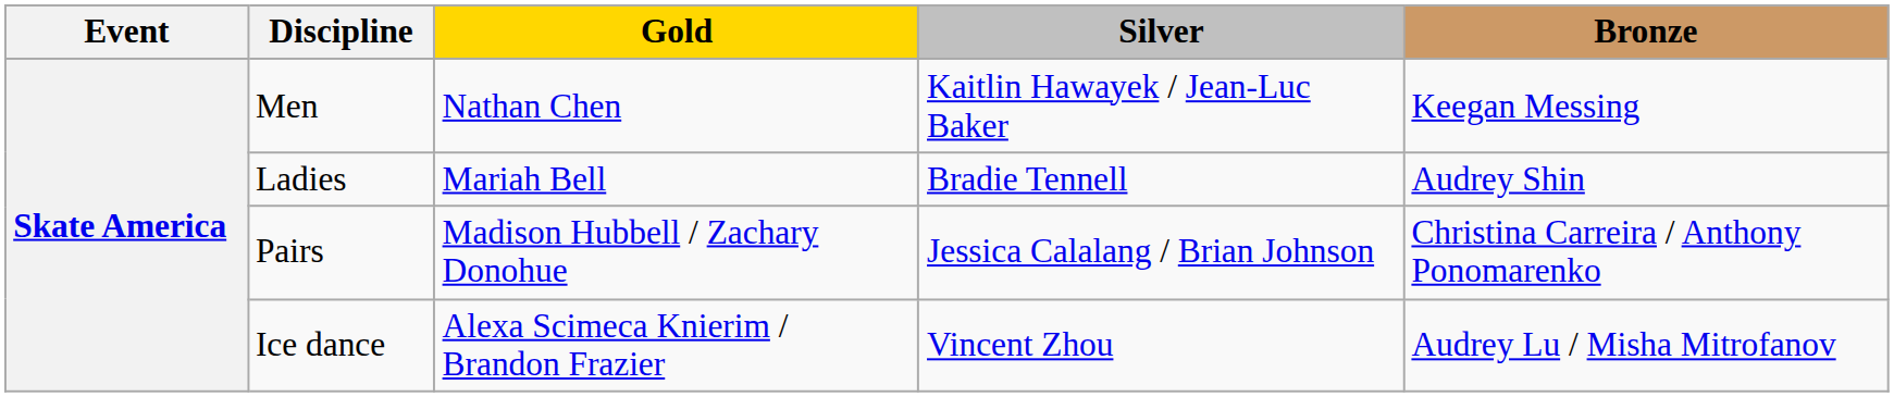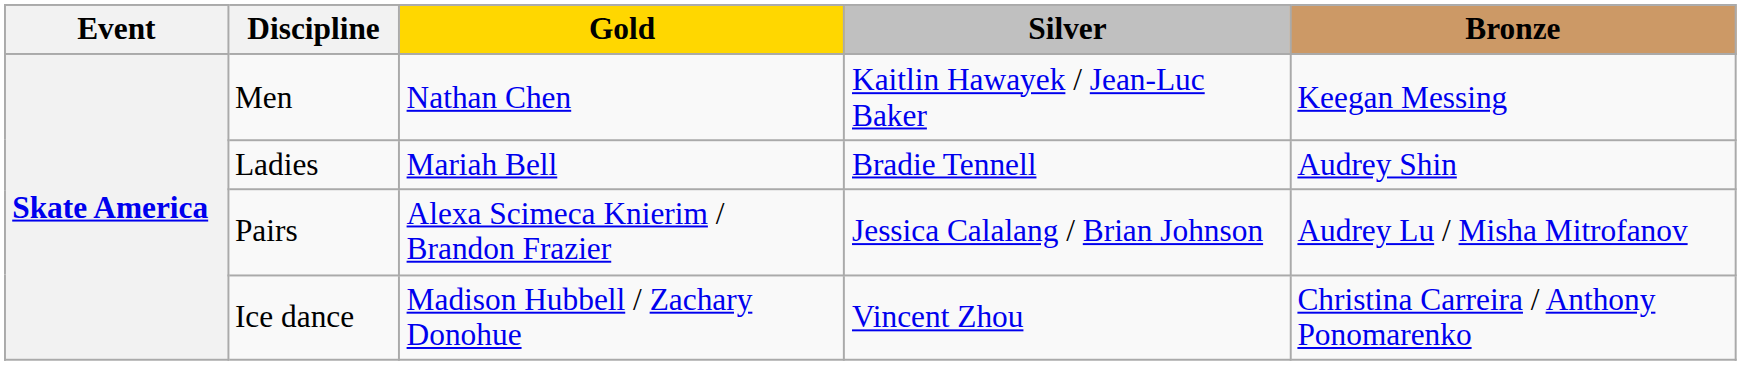Pairs | Gold: Madison Hubbell / Zachary Donohue -> Alexa Scimeca Knierim / Brandon Frazier
Pairs | Bronze: Christina Carreira / Anthony Ponomarenko -> Audrey Lu / Misha Mitrofanov
Ice dance | Gold: Alexa Scimeca Knierim / Brandon Frazier -> Madison Hubbell / Zachary Donohue
Ice dance | Bronze: Audrey Lu / Misha Mitrofanov -> Christina Carreira / Anthony Ponomarenko
